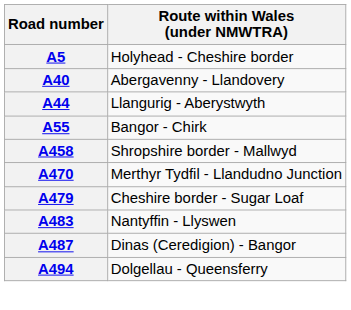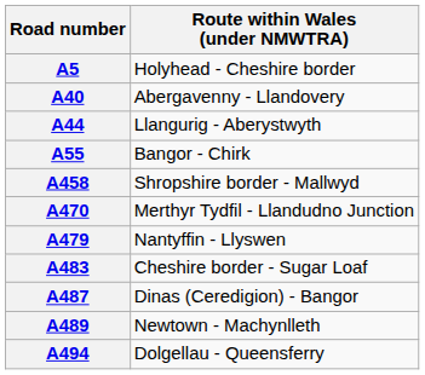A479 | Route within Wales (under NMWTRA): Cheshire border - Sugar Loaf -> Nantyffin - Llyswen
A483 | Route within Wales (under NMWTRA): Nantyffin - Llyswen -> Cheshire border - Sugar Loaf
+ row: A489 | Newtown - Machynlleth
